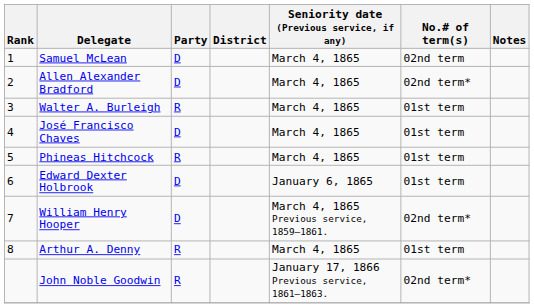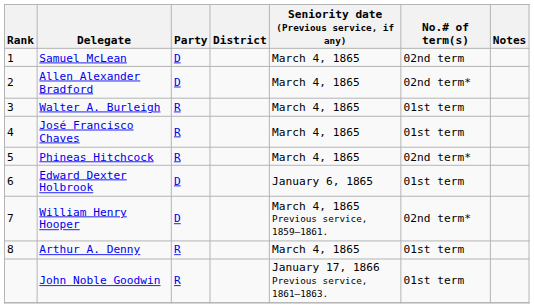José Francisco Chaves | Party: D -> R
Phineas Hitchcock | No.# of term(s): 01st term -> 02nd term*
John Noble Goodwin | No.# of term(s): 02nd term* -> 01st term
